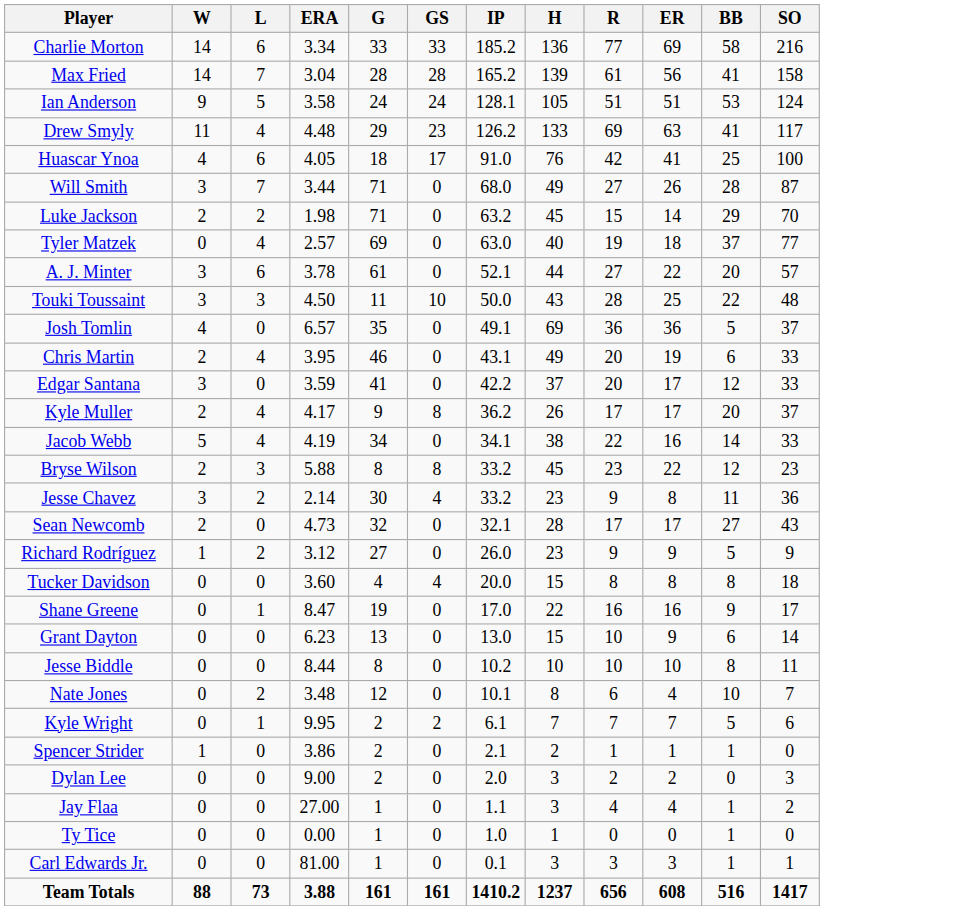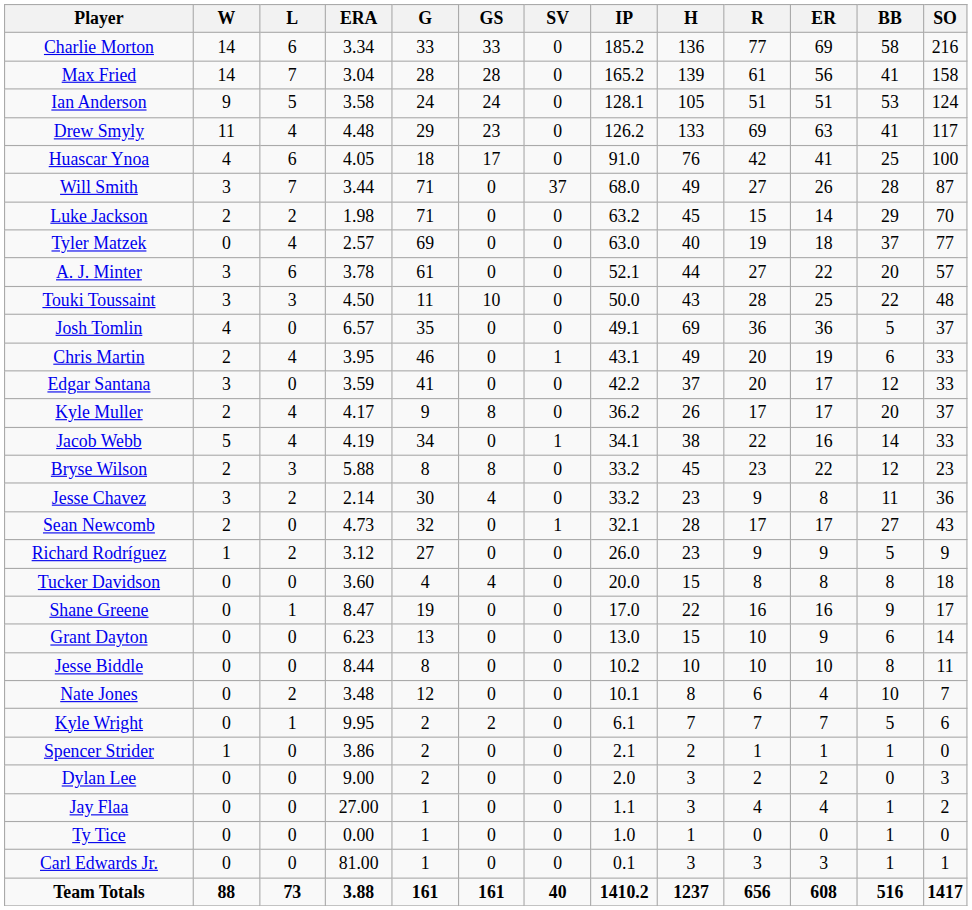+ column: SV | 0 | 0 | 0 | 0 | 0 | 37 | 0 | 0 | 0 | 0 | 0 | 1 | 0 | 0 | 1 | 0 | 0 | 1 | 0 | 0 | 0 | 0 | 0 | 0 | 0 | 0 | 0 | 0 | 0 | 0 | 40
